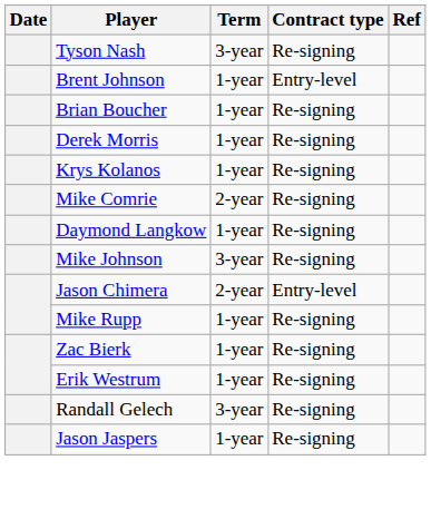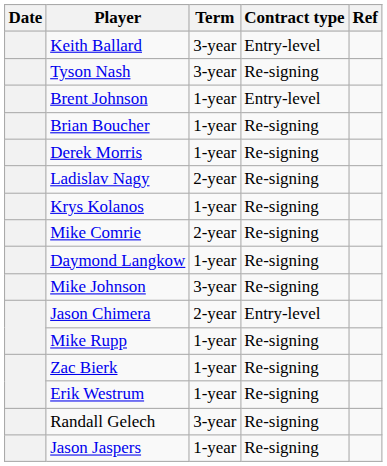+ row: Keith Ballard | 3-year | Entry-level
+ row: Ladislav Nagy | 2-year | Re-signing
